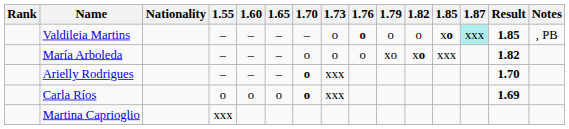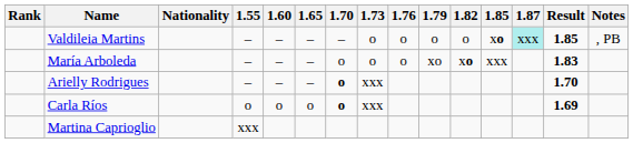Valdileia Martins | 1.76: bold -> normal
María Arboleda | Result: 1.82 -> 1.83
